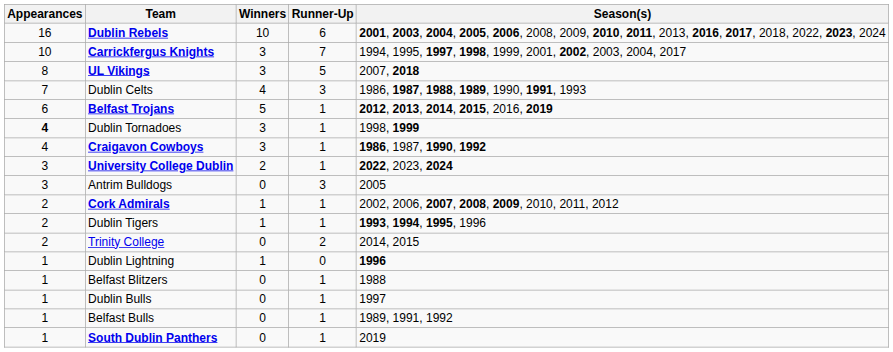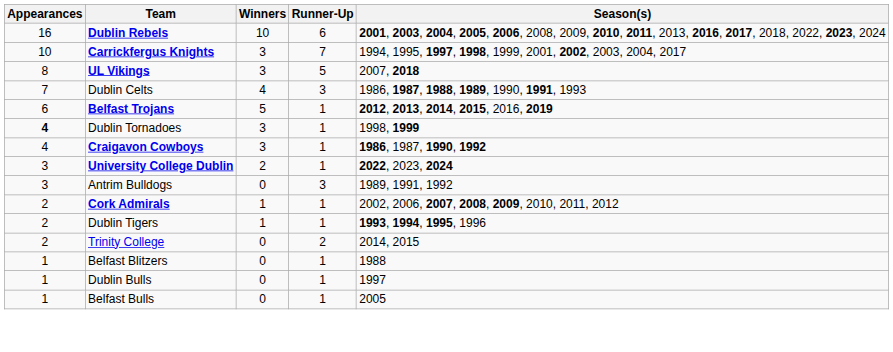Antrim Bulldogs | Season(s): 2005 -> 1989, 1991, 1992
- row: 1 | Dublin Lightning | 1 | 0 | 1996
Belfast Bulls | Season(s): 1989, 1991, 1992 -> 2005
- row: 1 | South Dublin Panthers | 0 | 1 | 2019
